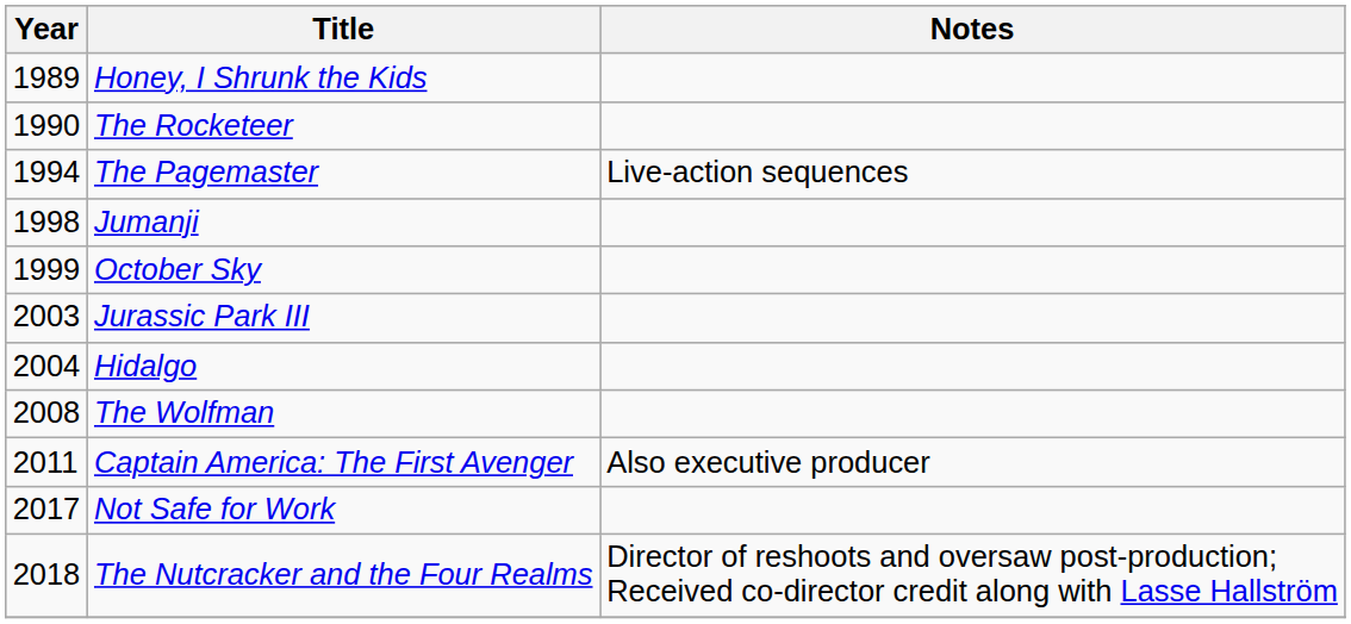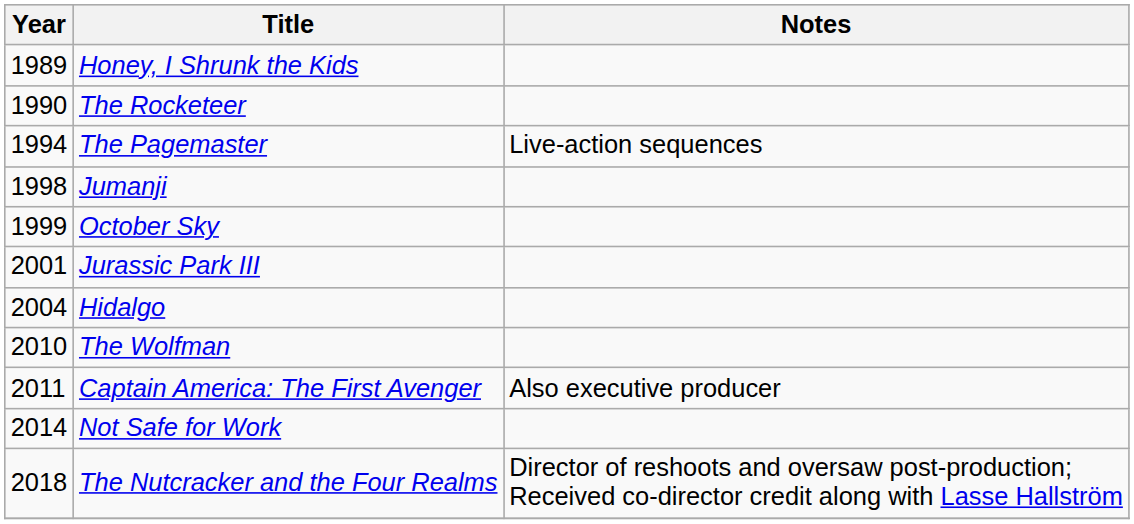Jurassic Park III | Year: 2003 -> 2001
The Wolfman | Year: 2008 -> 2010
Not Safe for Work | Year: 2017 -> 2014
